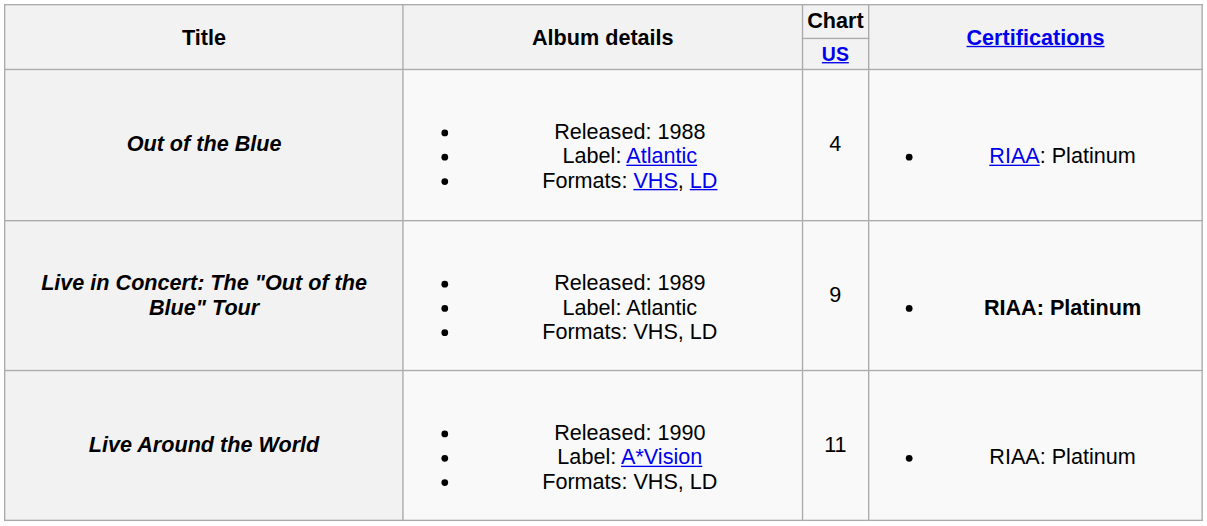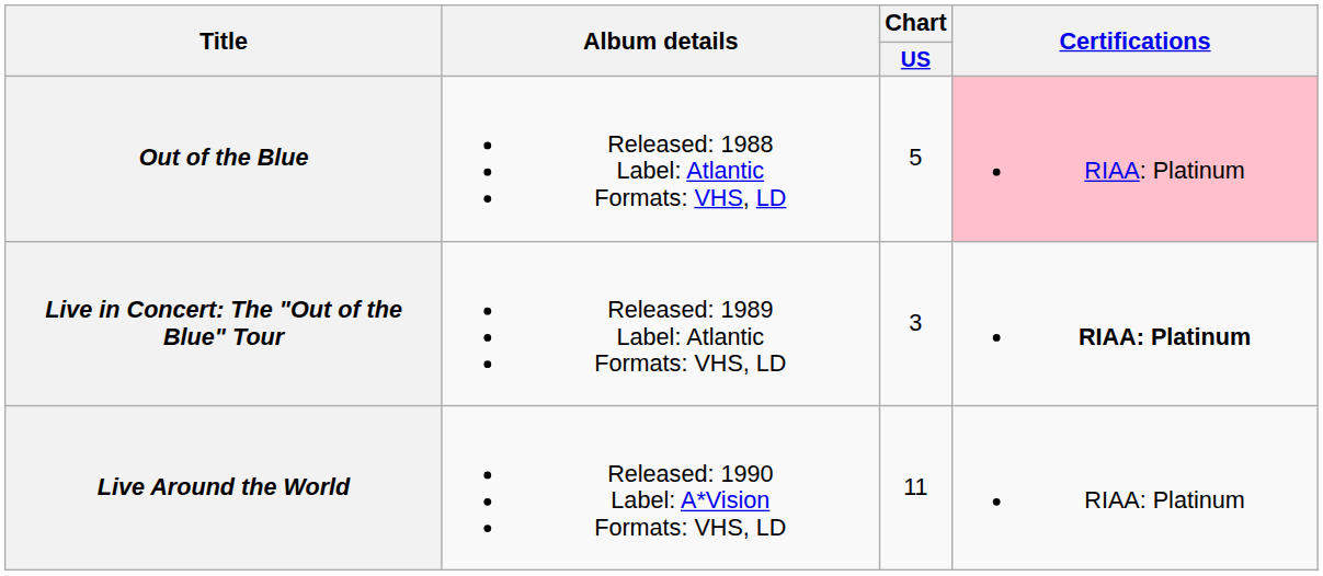Out of the Blue | Chart / US: 4 -> 5
Out of the Blue | Certifications: no background -> pink background
Live in Concert: The "Out of the Blue" Tour | Chart / US: 9 -> 3
